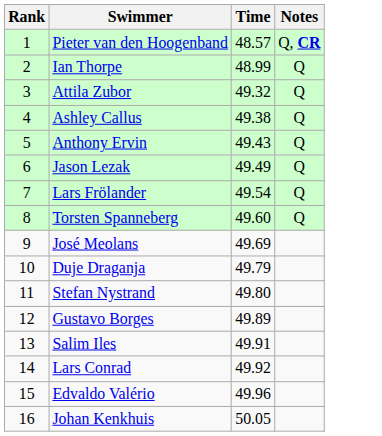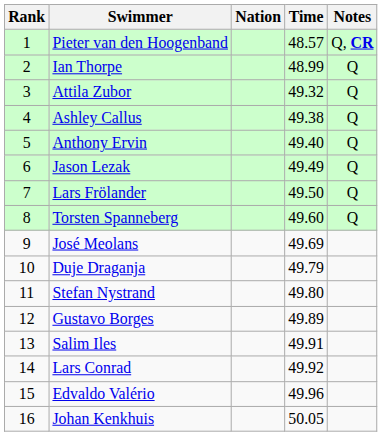+ column: Nation
Anthony Ervin | Time: 49.43 -> 49.40
Lars Frölander | Time: 49.54 -> 49.50
